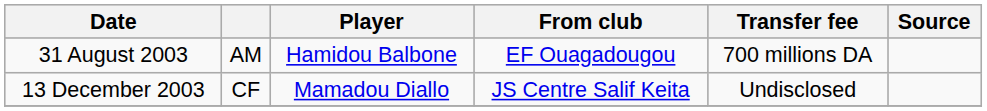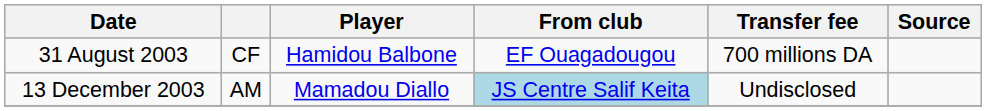31 August 2003 | column 2: AM -> CF
13 December 2003 | column 2: CF -> AM
13 December 2003 | From club: no background -> lightblue background
